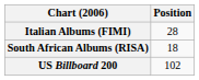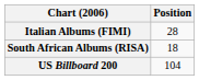US Billboard 200 | Position: 102 -> 104
